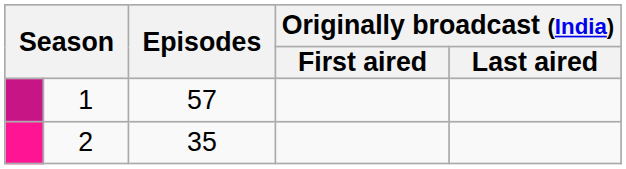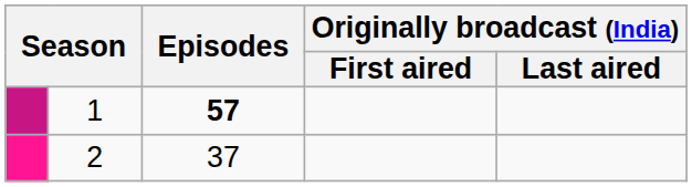1 | Episodes: normal -> bold
2 | Episodes: 35 -> 37
